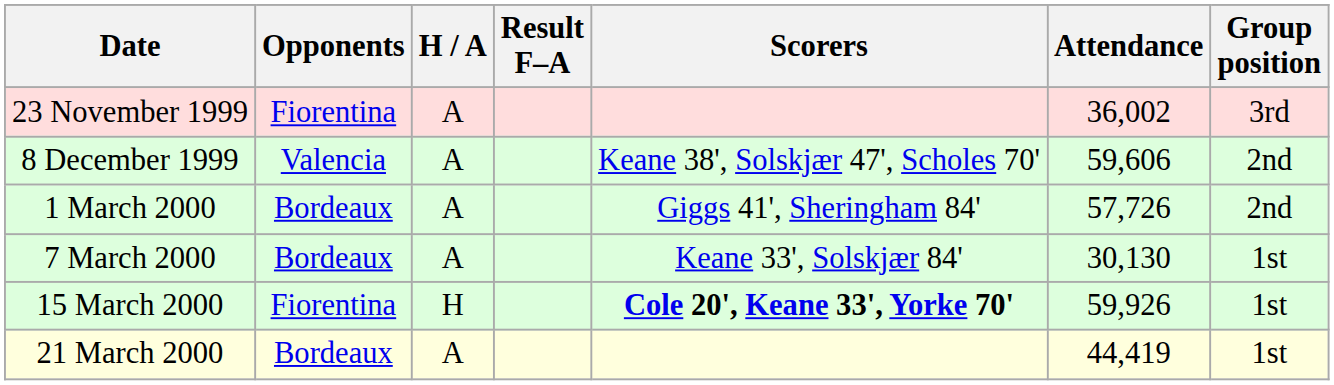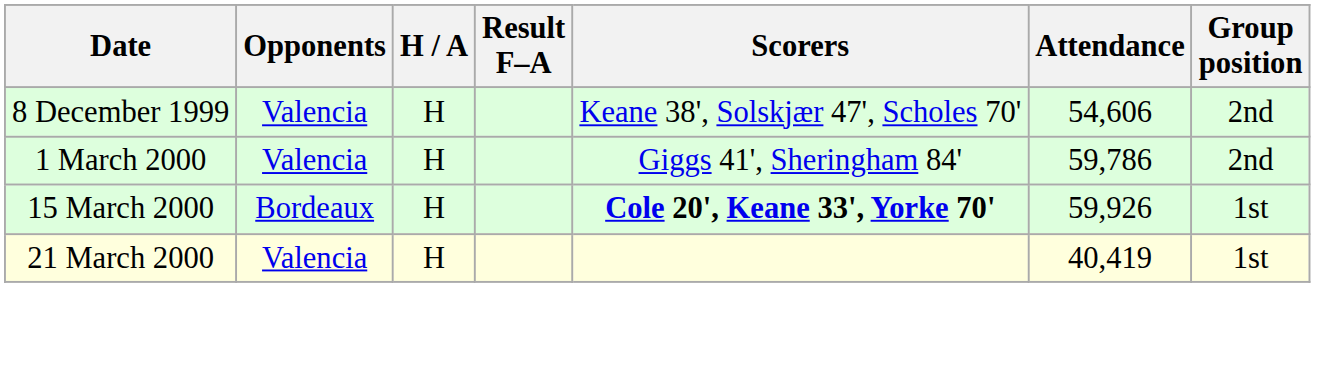- row: 23 November 1999 | Fiorentina | A | 36,002 | 3rd
8 December 1999 | H / A: A -> H
8 December 1999 | Attendance: 59,606 -> 54,606
1 March 2000 | Opponents: Bordeaux -> Valencia
1 March 2000 | H / A: A -> H
1 March 2000 | Attendance: 57,726 -> 59,786
- row: 7 March 2000 | Bordeaux | A | Keane 33', Solskjær 84' | 30,130 | 1st
15 March 2000 | Opponents: Fiorentina -> Bordeaux
21 March 2000 | Opponents: Bordeaux -> Valencia
21 March 2000 | H / A: A -> H
21 March 2000 | Attendance: 44,419 -> 40,419
